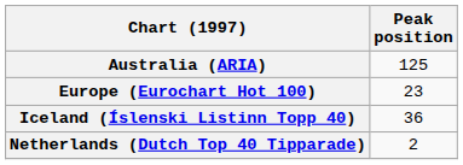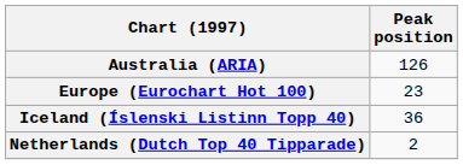Australia (ARIA) | Peak position: 125 -> 126
